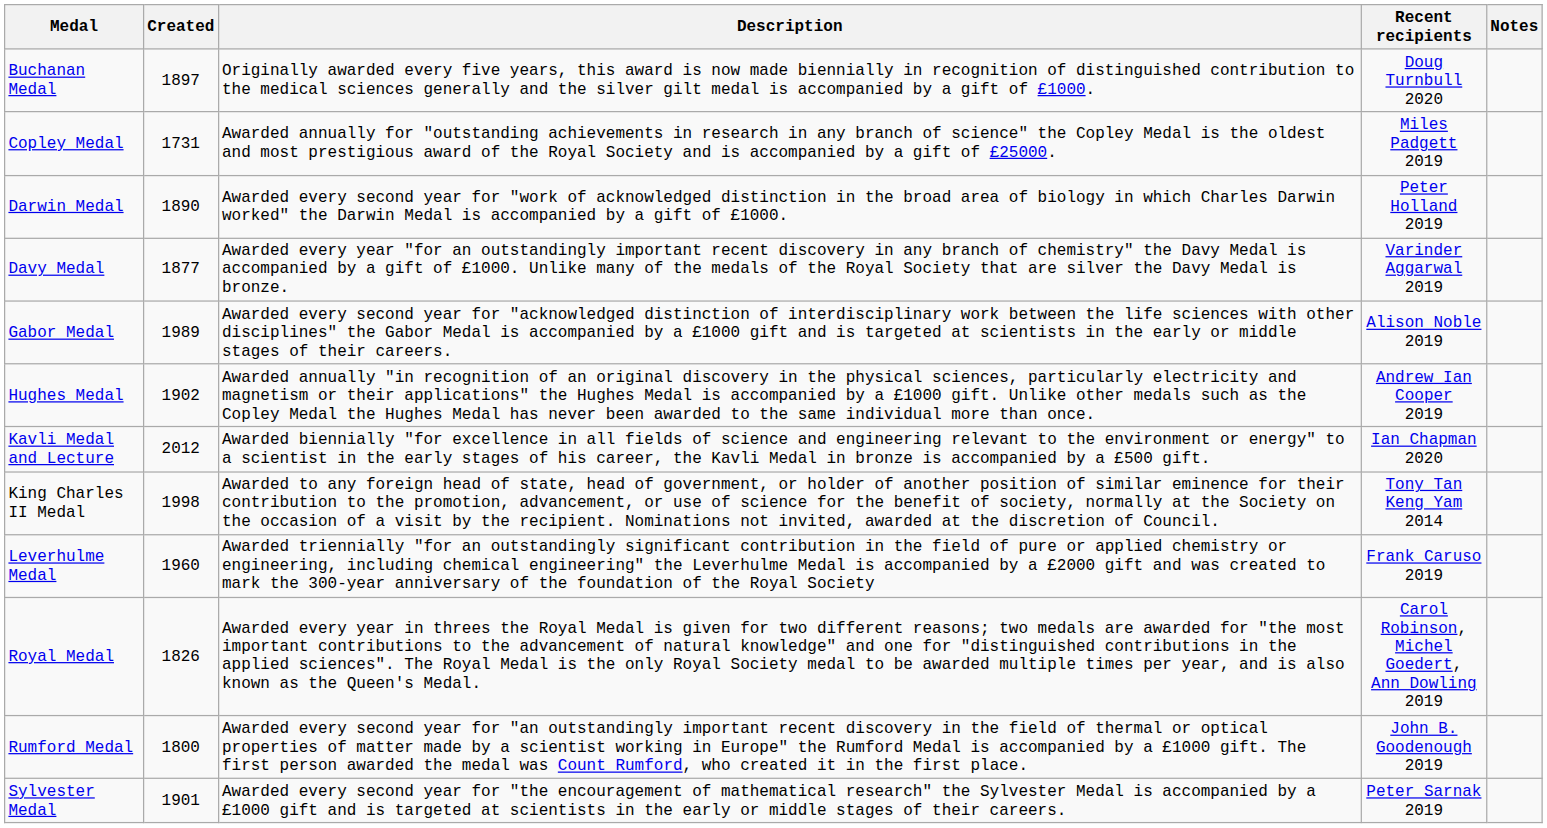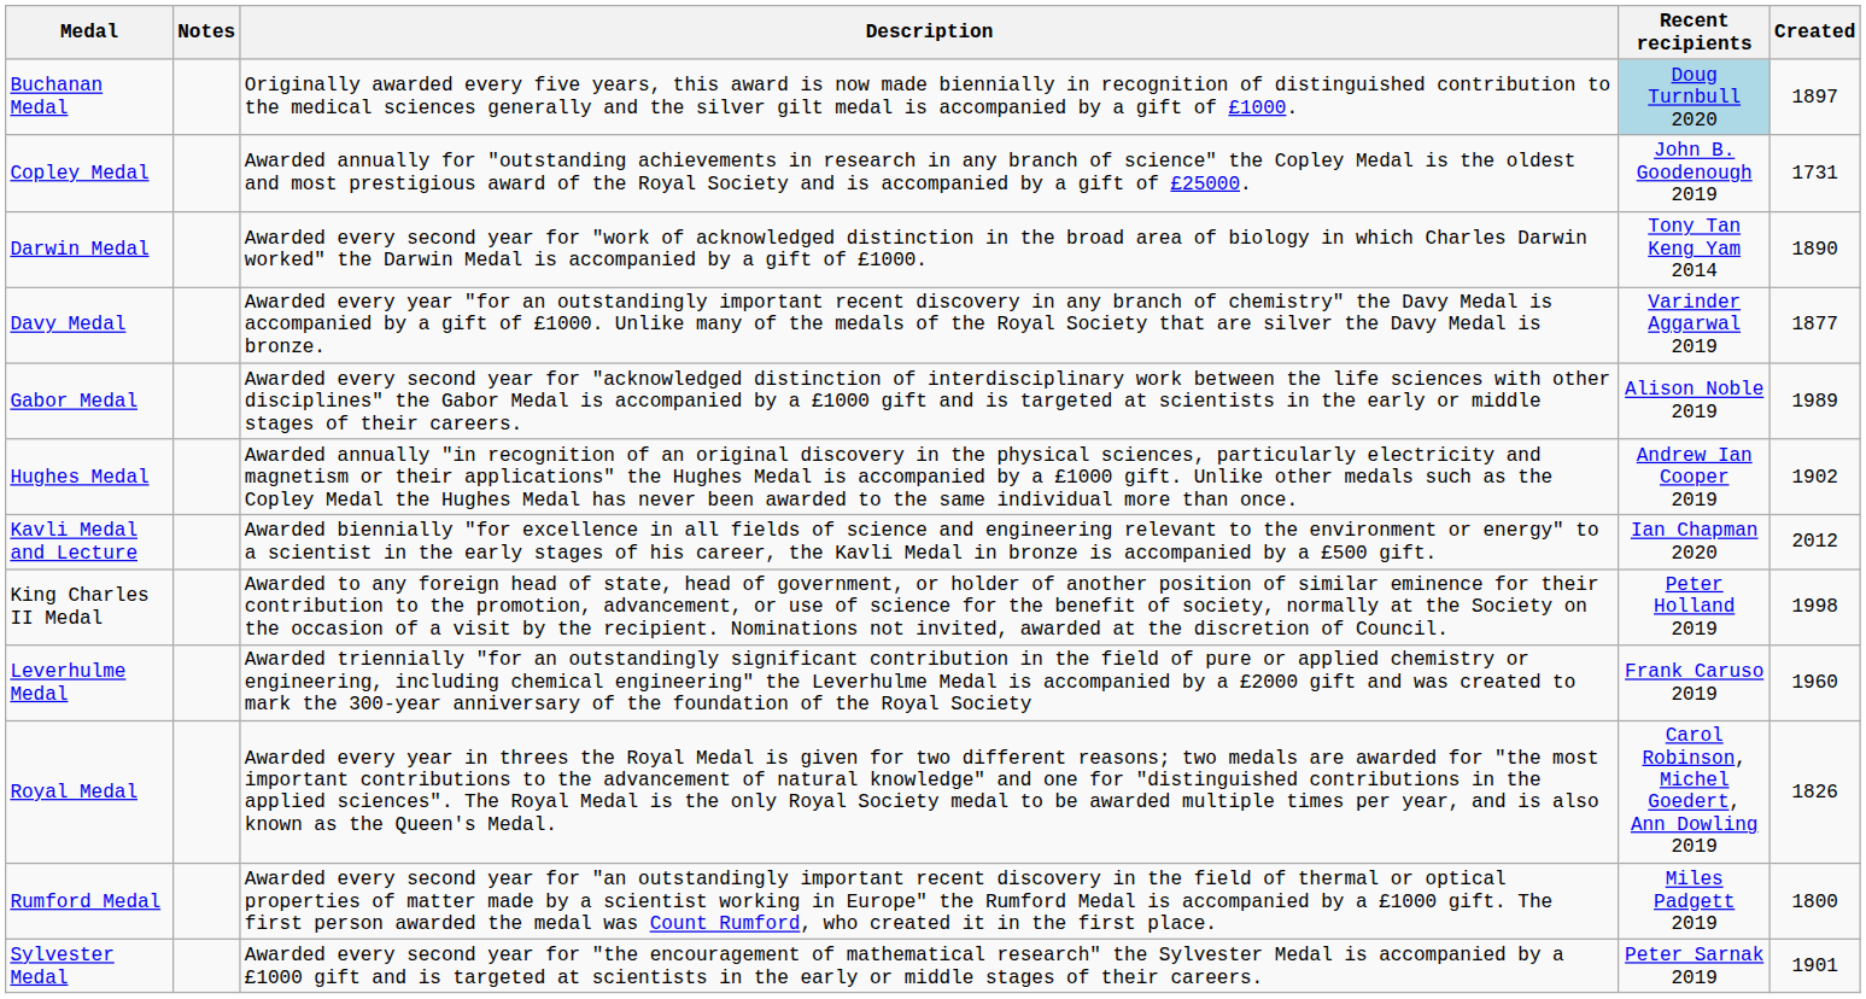columns swapped: Created <-> Notes
Buchanan Medal | Recent recipients: no background -> lightblue background
Copley Medal | Recent recipients: Miles Padgett 2019 -> John B. Goodenough 2019
Darwin Medal | Recent recipients: Peter Holland 2019 -> Tony Tan Keng Yam 2014
King Charles II Medal | Recent recipients: Tony Tan Keng Yam 2014 -> Peter Holland 2019
Rumford Medal | Recent recipients: John B. Goodenough 2019 -> Miles Padgett 2019
